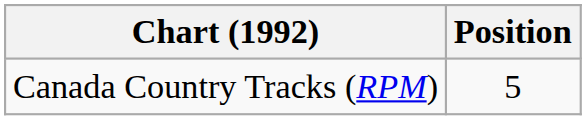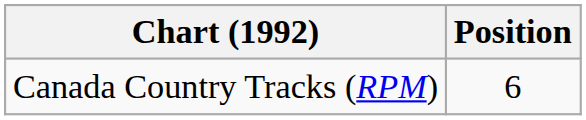Canada Country Tracks (RPM) | Position: 5 -> 6
